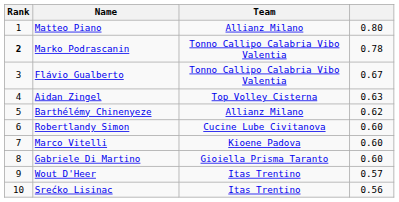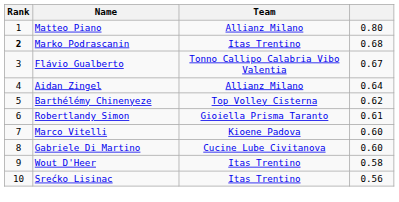Marko Podrascanin | Team: Tonno Callipo Calabria Vibo Valentia -> Itas Trentino
Marko Podrascanin | column 4: 0.78 -> 0.68
Aidan Zingel | Team: Top Volley Cisterna -> Allianz Milano
Aidan Zingel | column 4: 0.63 -> 0.64
Barthélémy Chinenyeze | Team: Allianz Milano -> Top Volley Cisterna
Robertlandy Simon | Team: Cucine Lube Civitanova -> Gioiella Prisma Taranto
Robertlandy Simon | column 4: 0.60 -> 0.61
Gabriele Di Martino | Team: Gioiella Prisma Taranto -> Cucine Lube Civitanova
Wout D'Heer | column 4: 0.57 -> 0.58
